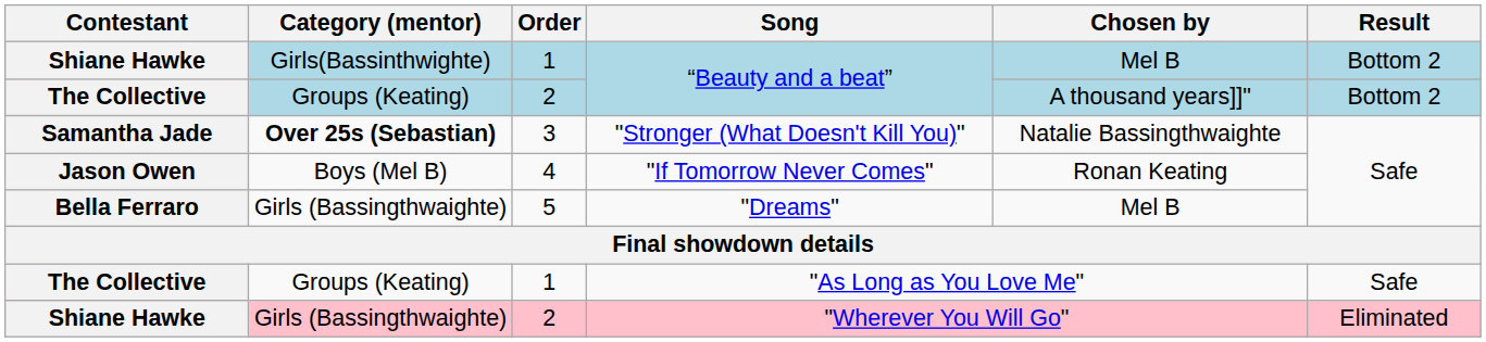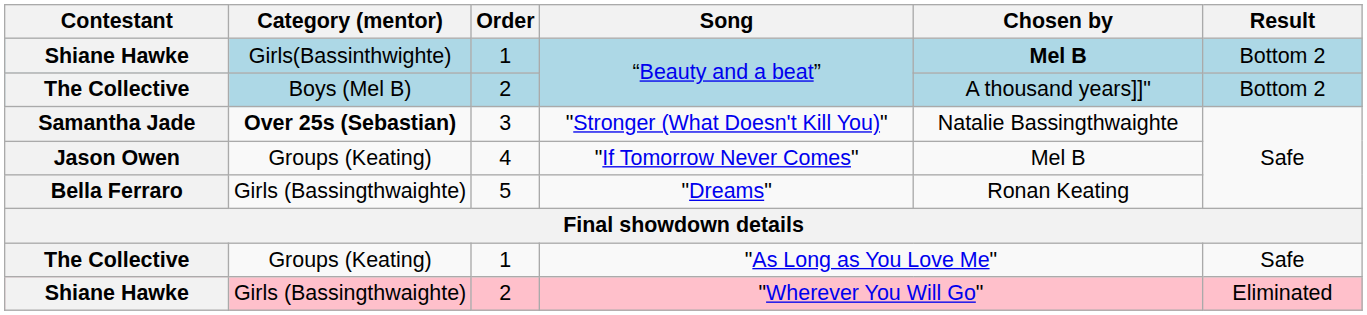Shiane Hawke / “Beauty and a beat” | Chosen by: normal -> bold
The Collective / “Beauty and a beat” | Category (mentor): Groups (Keating) -> Boys (Mel B)
"If Tomorrow Never Comes" | Category (mentor): Boys (Mel B) -> Groups (Keating)
"If Tomorrow Never Comes" | Chosen by: Ronan Keating -> Mel B
"Dreams" | Chosen by: Mel B -> Ronan Keating
